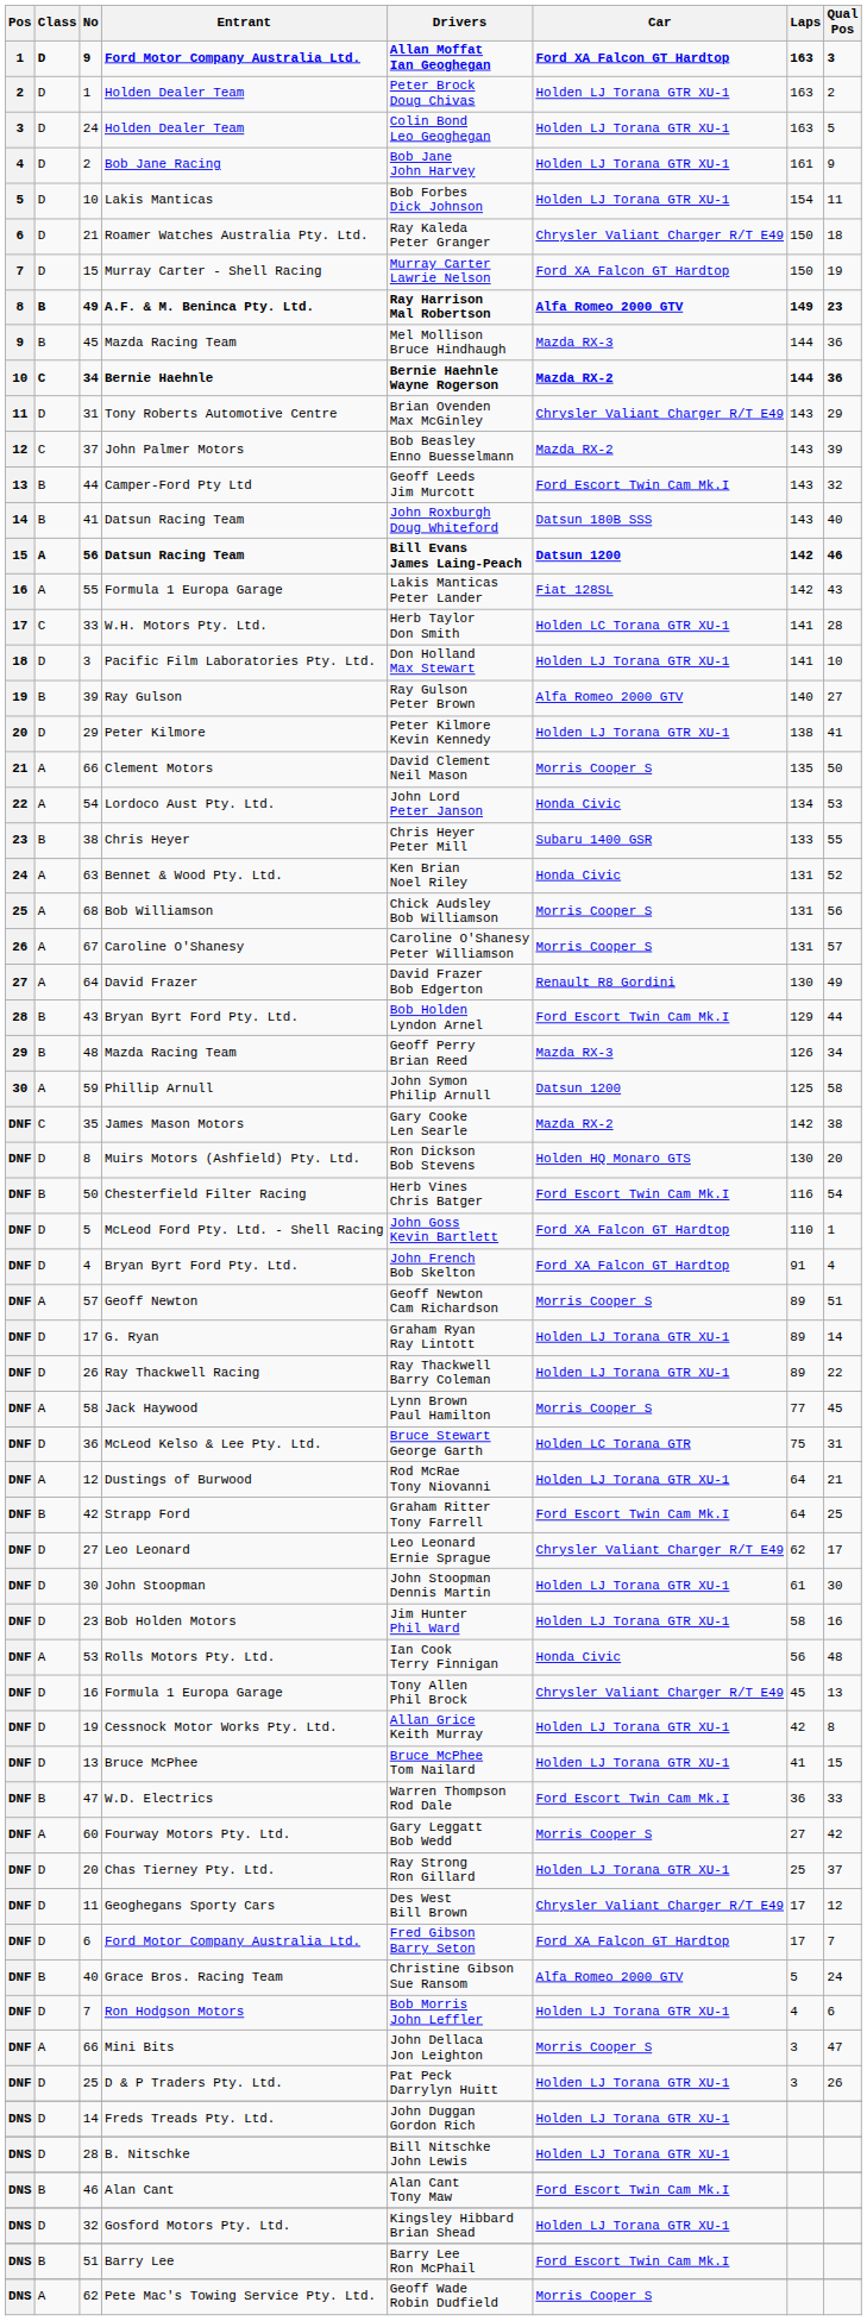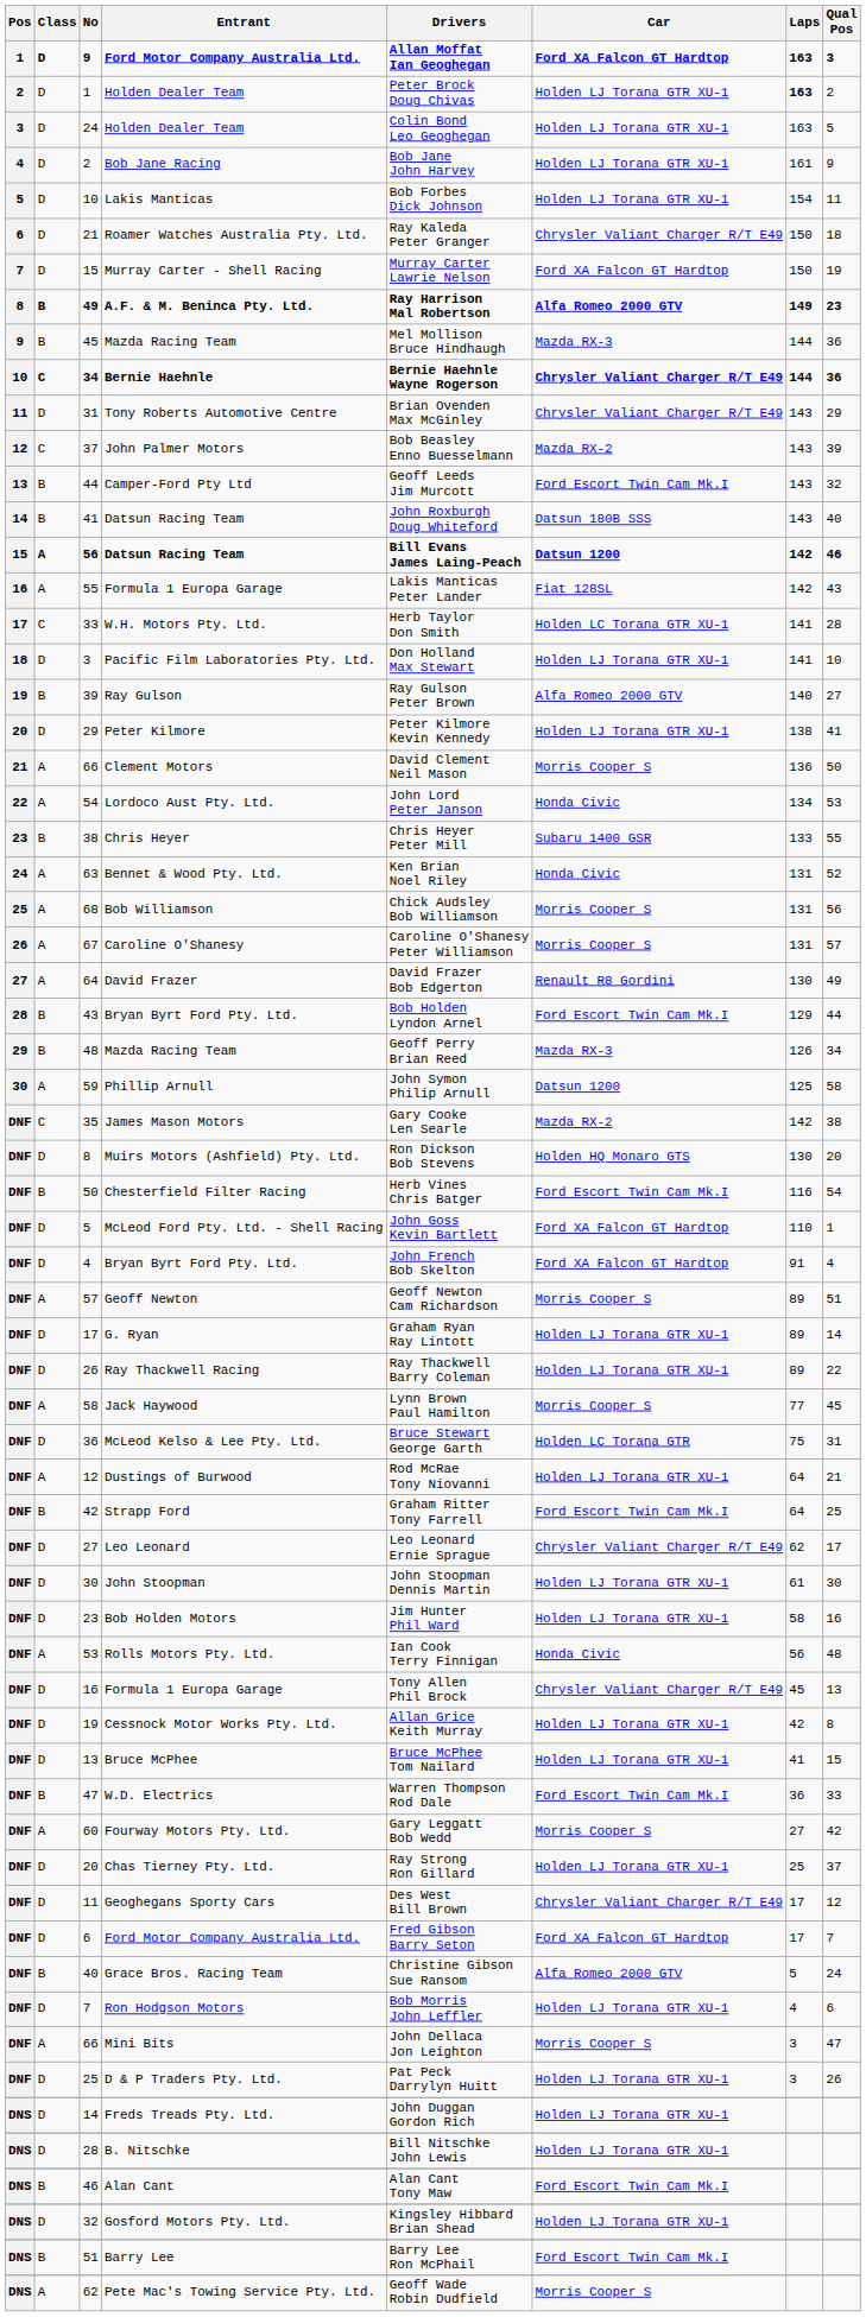1 / Holden Dealer Team | Laps: normal -> bold
Bernie Haehnle | Car: Mazda RX-2 -> Chrysler Valiant Charger R/T E49
Clement Motors | Laps: 135 -> 136
